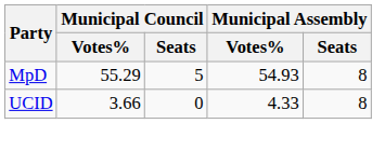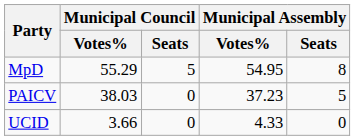MpD | Municipal Assembly / Votes%: 54.93 -> 54.95
+ row: PAICV | 38.03 | 0 | 37.23 | 5
UCID | Municipal Assembly / Seats: 8 -> 0
